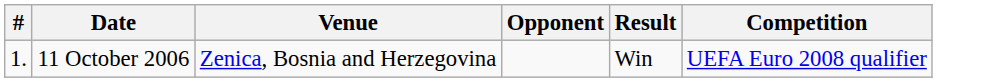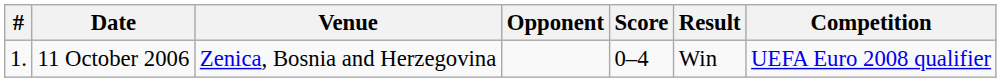+ column: Score | 0–4
